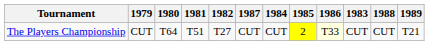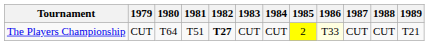columns swapped: 1983 <-> 1987
The Players Championship | 1982: normal -> bold
